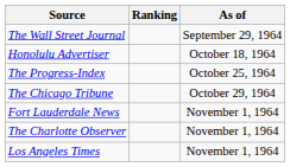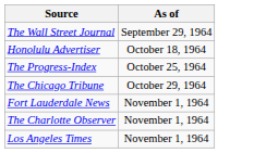- column: Ranking
